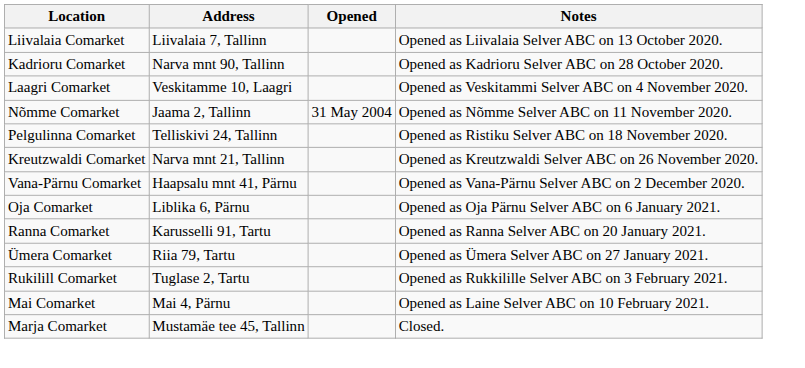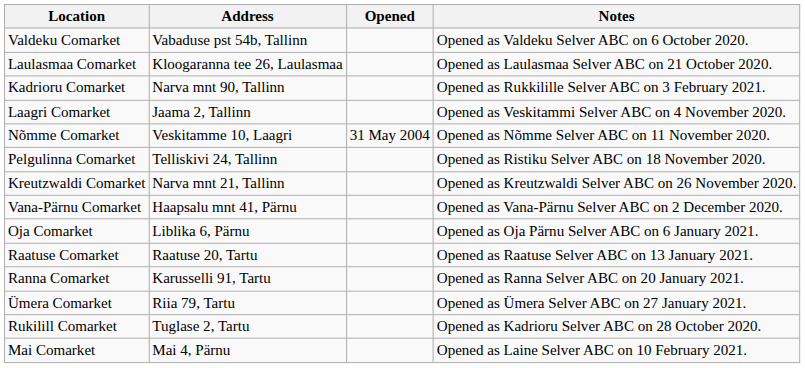+ row: Valdeku Comarket | Vabaduse pst 54b, Tallinn | Opened as Valdeku Selver ABC on 6 October 2020.
- row: Liivalaia Comarket | Liivalaia 7, Tallinn | Opened as Liivalaia Selver ABC on 13 October 2020.
+ row: Laulasmaa Comarket | Kloogaranna tee 26, Laulasmaa | Opened as Laulasmaa Selver ABC on 21 October 2020.
Kadrioru Comarket | Notes: Opened as Kadrioru Selver ABC on 28 October 2020. -> Opened as Rukkilille Selver ABC on 3 February 2021.
Laagri Comarket | Address: Veskitamme 10, Laagri -> Jaama 2, Tallinn
Nõmme Comarket | Address: Jaama 2, Tallinn -> Veskitamme 10, Laagri
+ row: Raatuse Comarket | Raatuse 20, Tartu | Opened as Raatuse Selver ABC on 13 January 2021.
Rukilill Comarket | Notes: Opened as Rukkilille Selver ABC on 3 February 2021. -> Opened as Kadrioru Selver ABC on 28 October 2020.
- row: Marja Comarket | Mustamäe tee 45, Tallinn | Closed.
